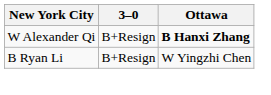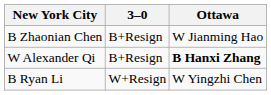+ row: B Zhaonian Chen | B+Resign | W Jianming Hao
B Ryan Li | 3–0: B+Resign -> W+Resign
